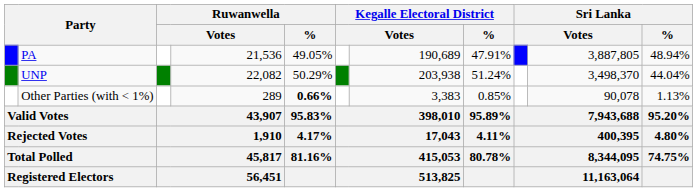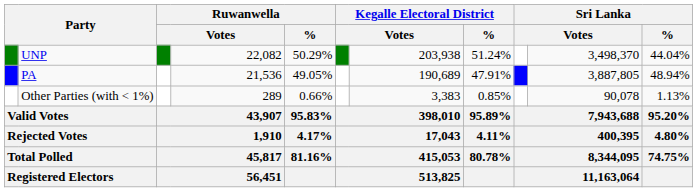rows swapped: UNP <-> PA
Other Parties (with < 1%) | Ruwanwella / %: bold -> normal
